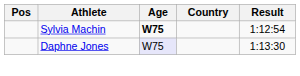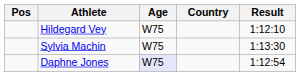+ row: Hildegard Vey | W75 | 1:12:10
Sylvia Machin | Age: bold -> normal
Sylvia Machin | Result: 1:12:54 -> 1:13:30
Daphne Jones | Result: 1:13:30 -> 1:12:54
